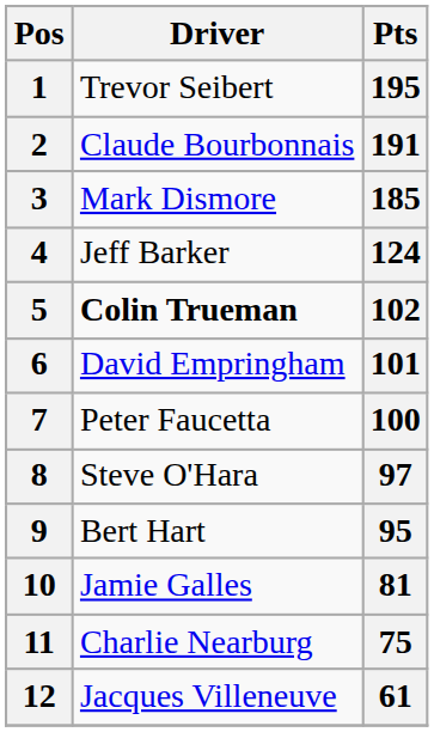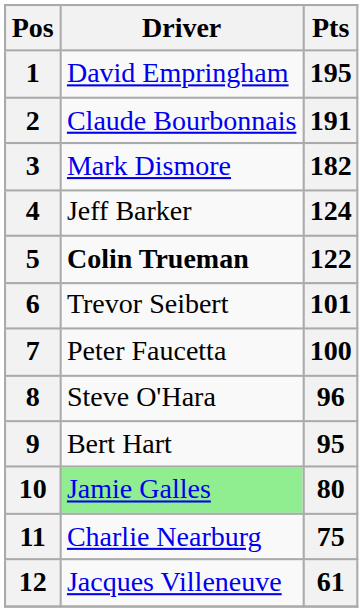1 | Driver: Trevor Seibert -> David Empringham
3 | Pts: 185 -> 182
5 | Pts: 102 -> 122
6 | Driver: David Empringham -> Trevor Seibert
8 | Pts: 97 -> 96
10 | Driver: no background -> lightgreen background
10 | Pts: 81 -> 80
